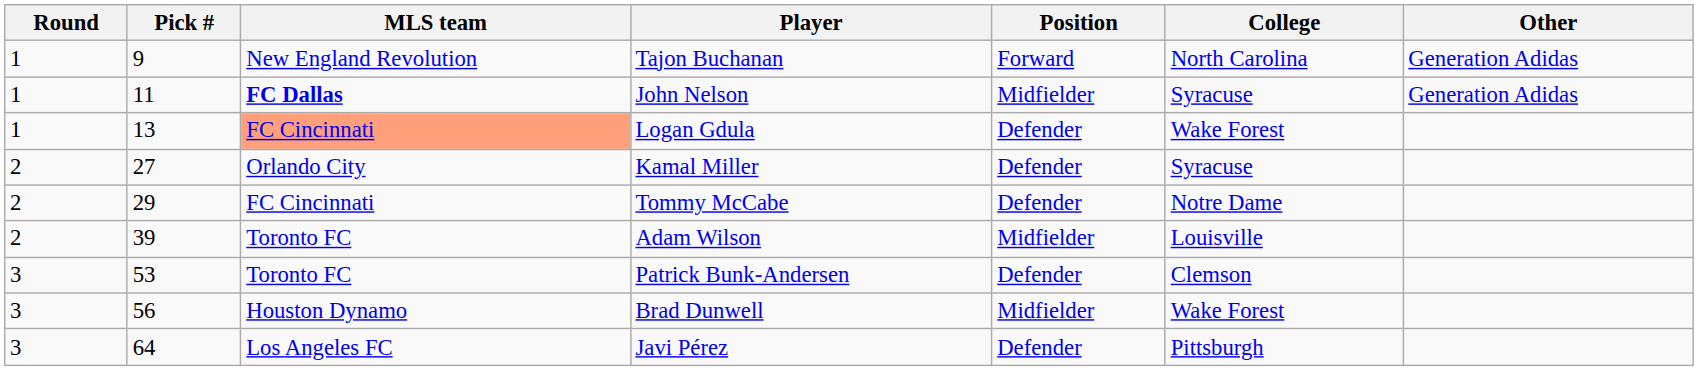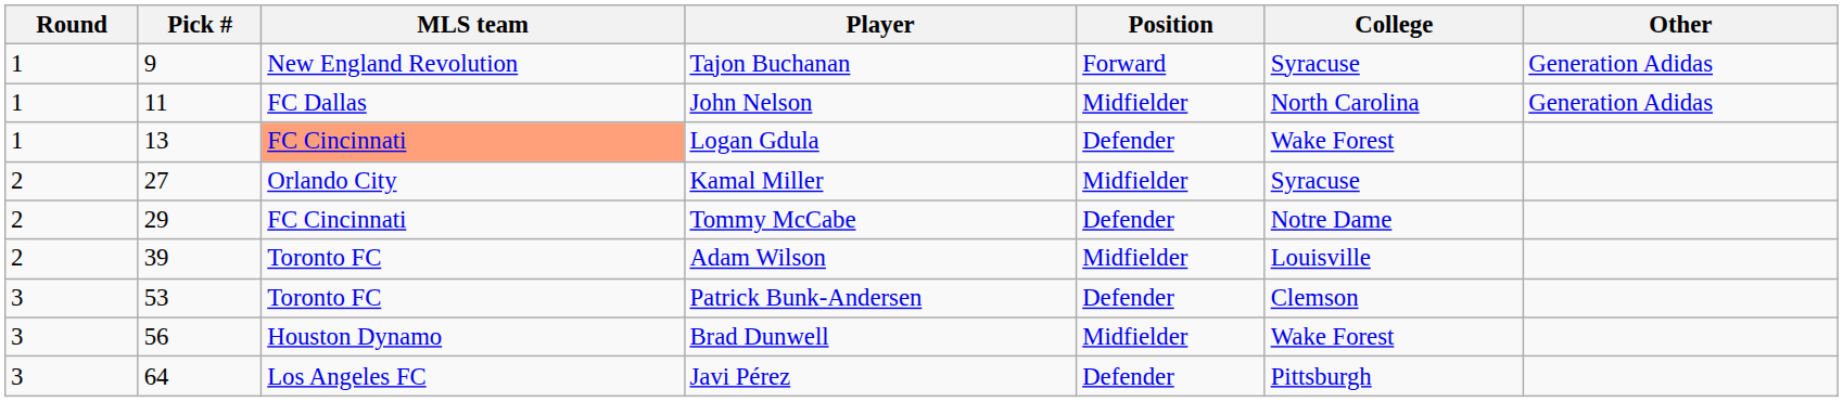Tajon Buchanan | College: North Carolina -> Syracuse
John Nelson | MLS team: bold -> normal
John Nelson | College: Syracuse -> North Carolina
Kamal Miller | Position: Defender -> Midfielder
